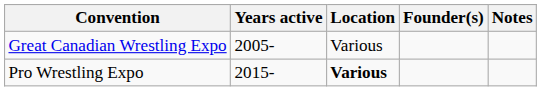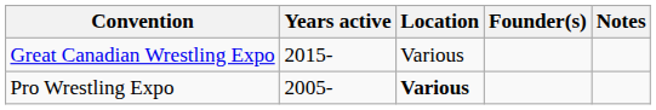Great Canadian Wrestling Expo | Years active: 2005- -> 2015-
Pro Wrestling Expo | Years active: 2015- -> 2005-
